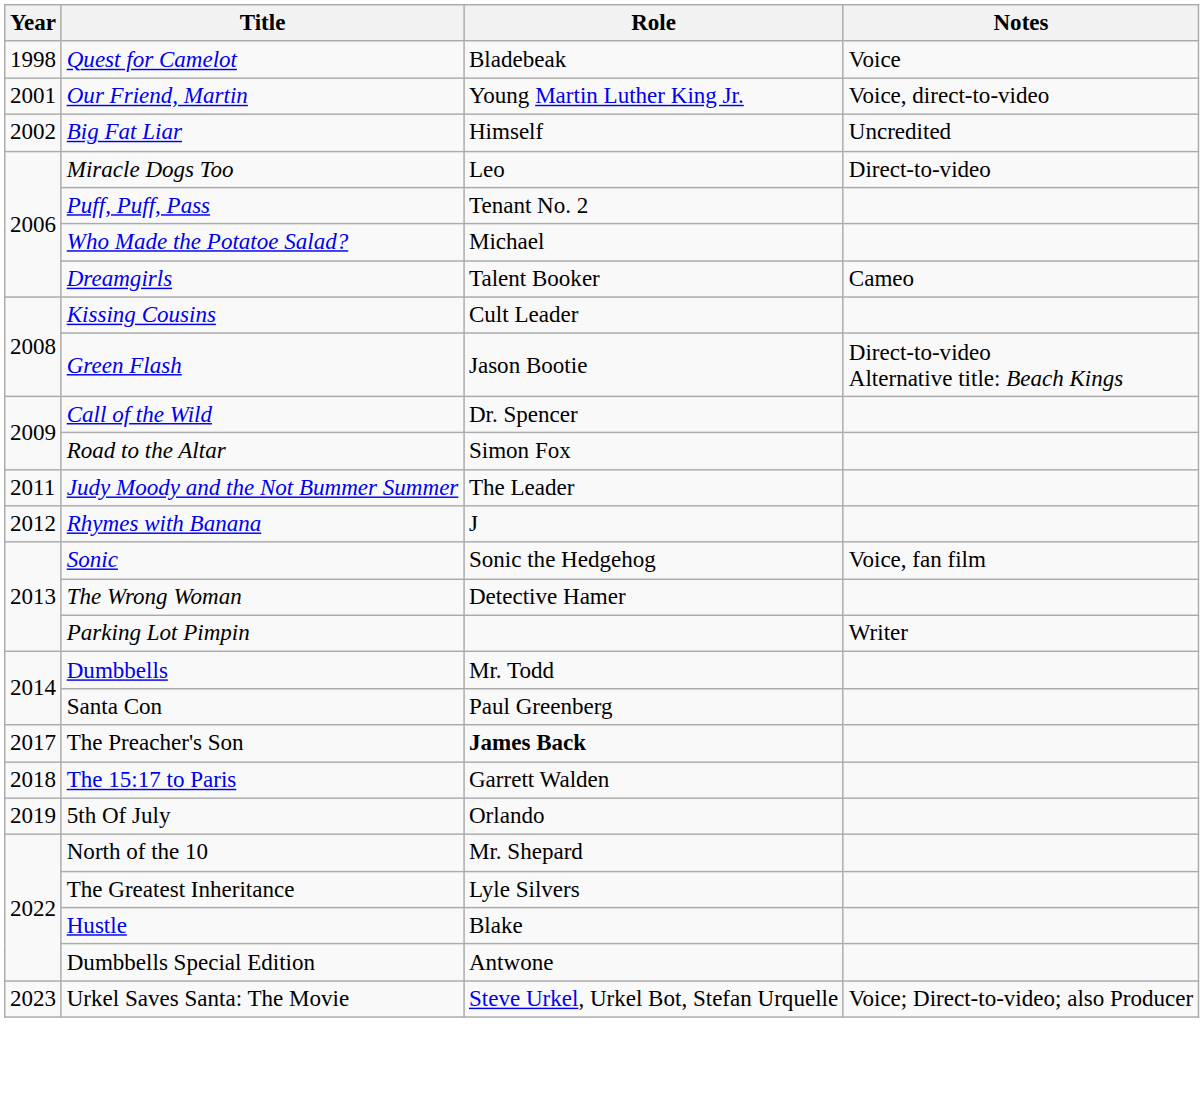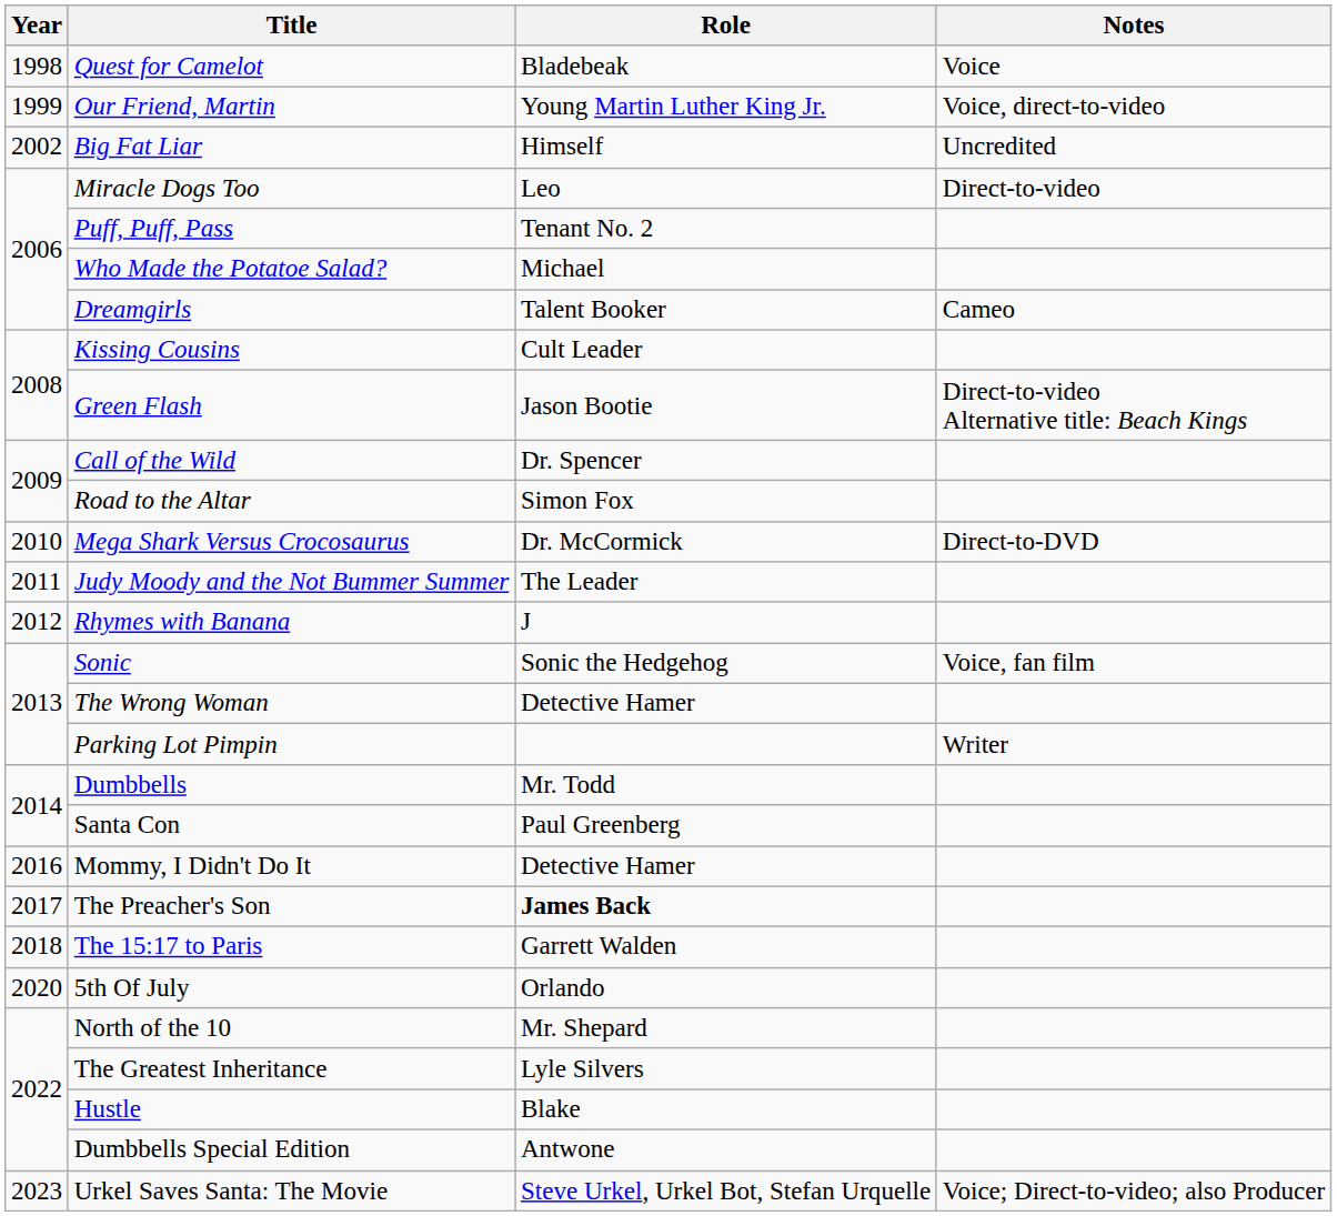Our Friend, Martin | Year: 2001 -> 1999
+ row: 2010 | Mega Shark Versus Crocosaurus | Dr. McCormick | Direct-to-DVD
+ row: 2016 | Mommy, I Didn't Do It | Detective Hamer
5th Of July | Year: 2019 -> 2020
